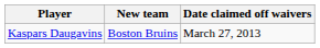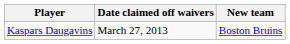columns swapped: New team <-> Date claimed off waivers
